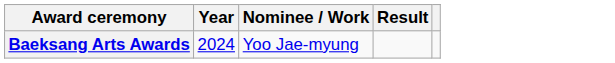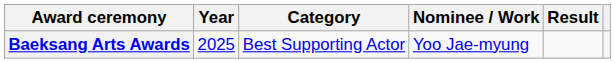+ column: Category | Best Supporting Actor
Baeksang Arts Awards | Year: 2024 -> 2025
